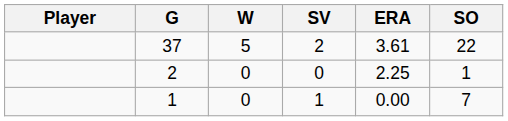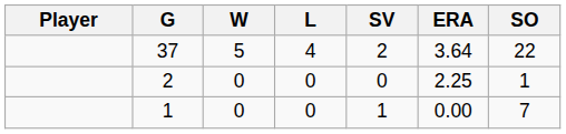+ column: L | 4 | 0 | 0
37 | ERA: 3.61 -> 3.64
